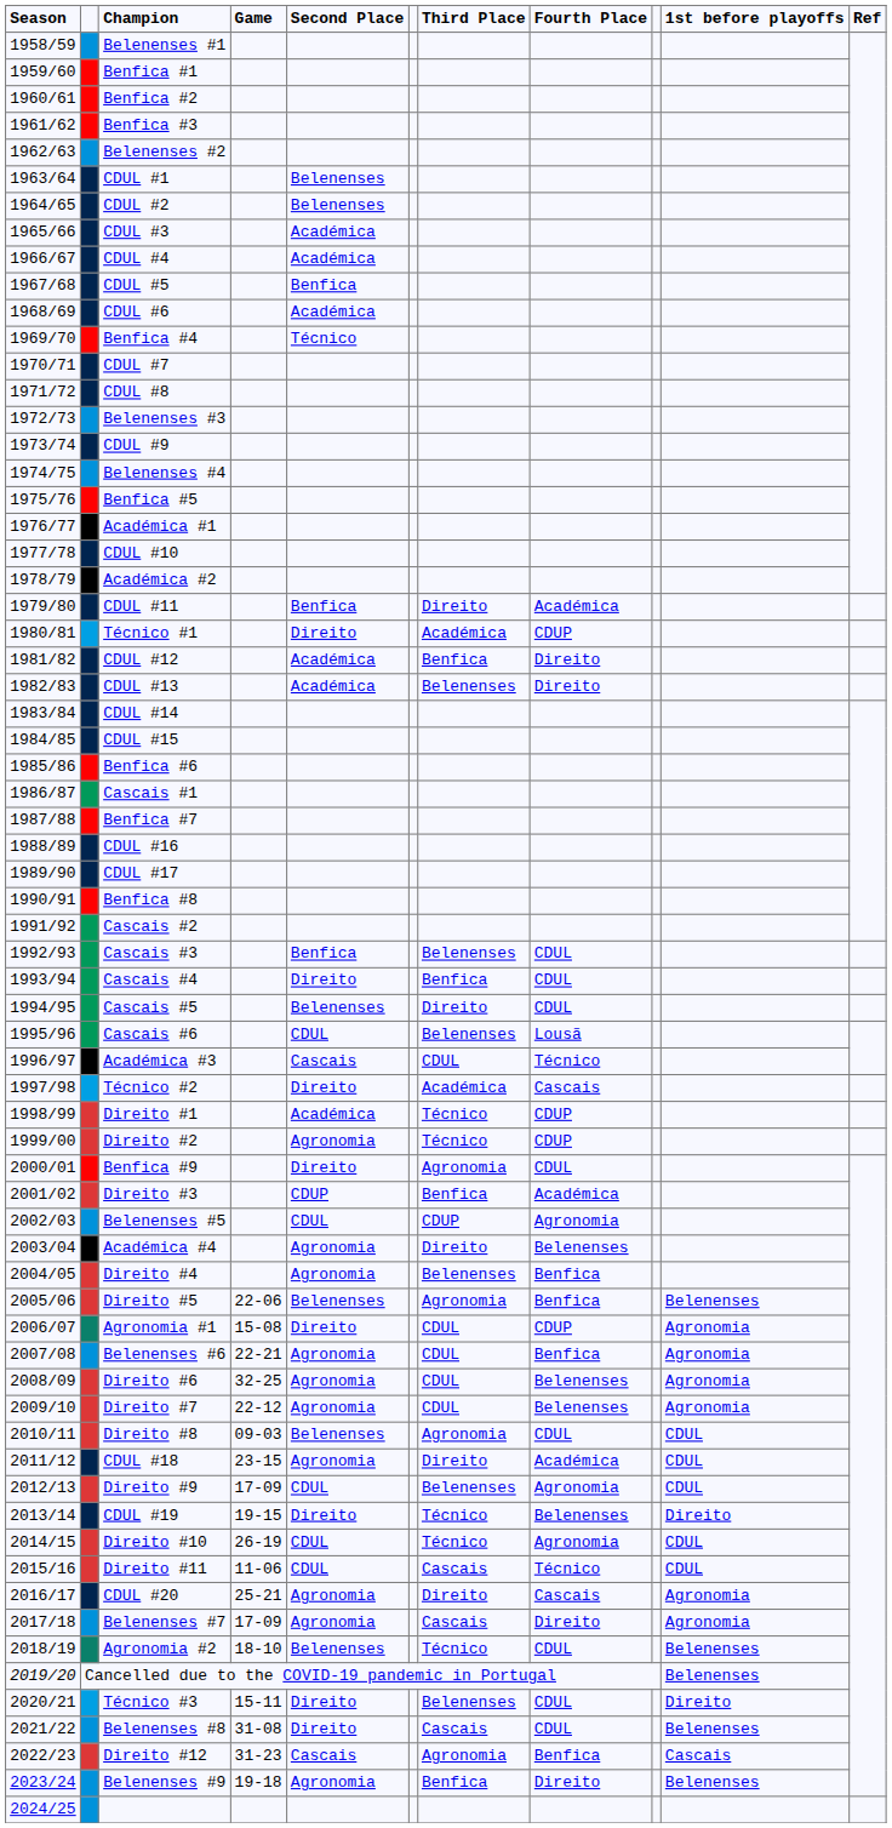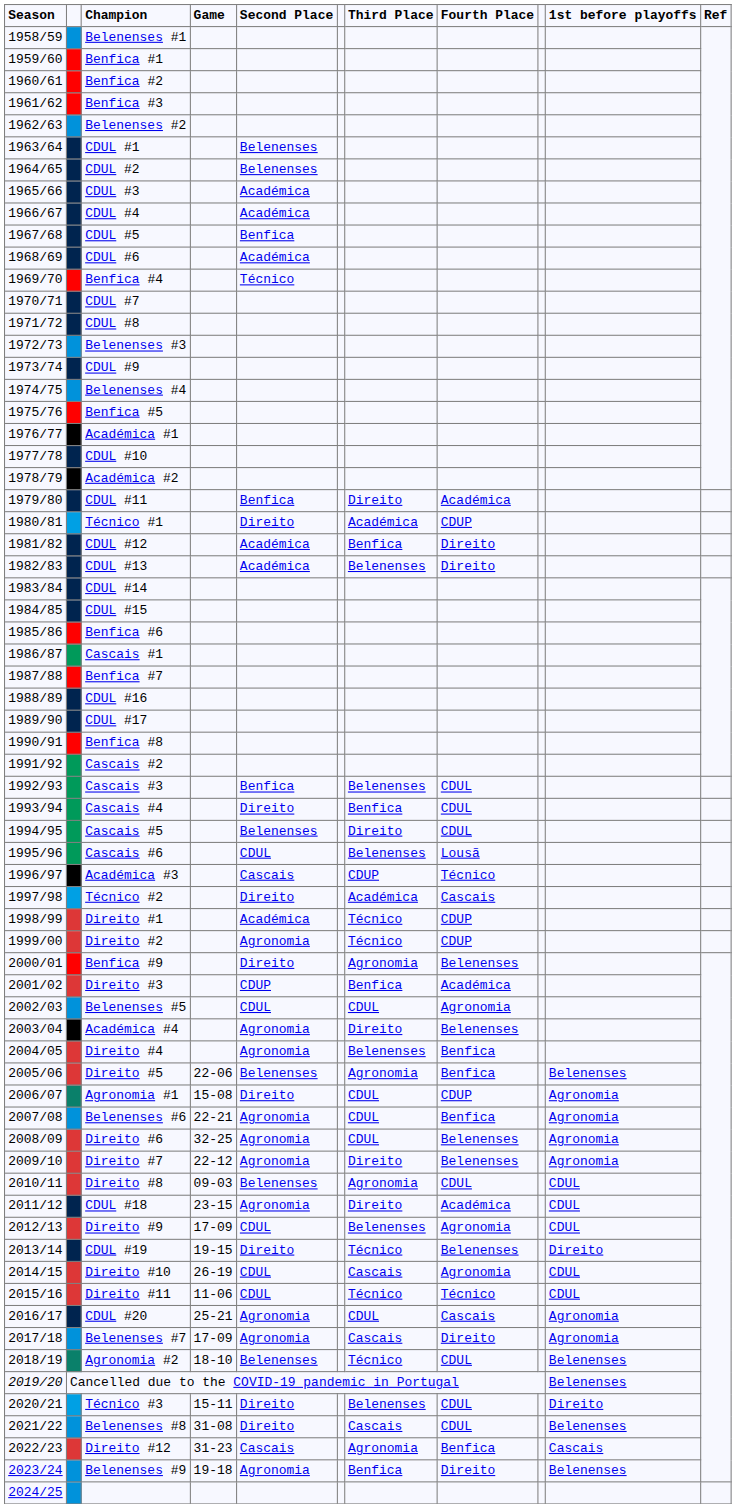Académica #3 | Third Place: CDUL -> CDUP
Benfica #9 | Fourth Place: CDUL -> Belenenses
Belenenses #5 | Third Place: CDUP -> CDUL
Direito #7 | Third Place: CDUL -> Direito
Direito #10 | Third Place: Técnico -> Cascais
Direito #11 | Third Place: Cascais -> Técnico
CDUL #20 | Third Place: Direito -> CDUL
